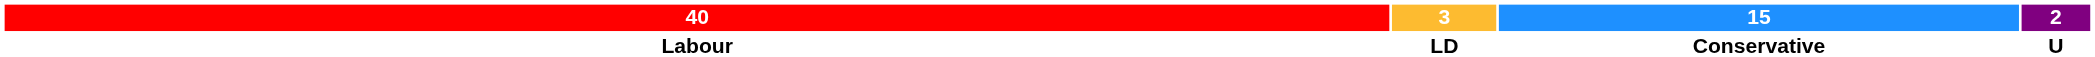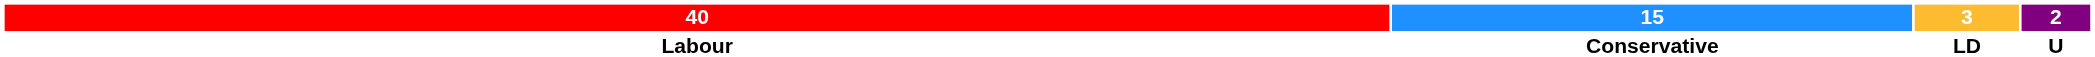columns swapped: 15 <-> 3
